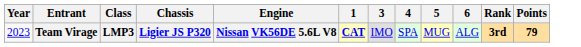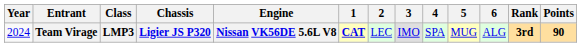+ column: 2 | LEC
Team Virage | Year: 2023 -> 2024
Team Virage | Points: 79 -> 90
